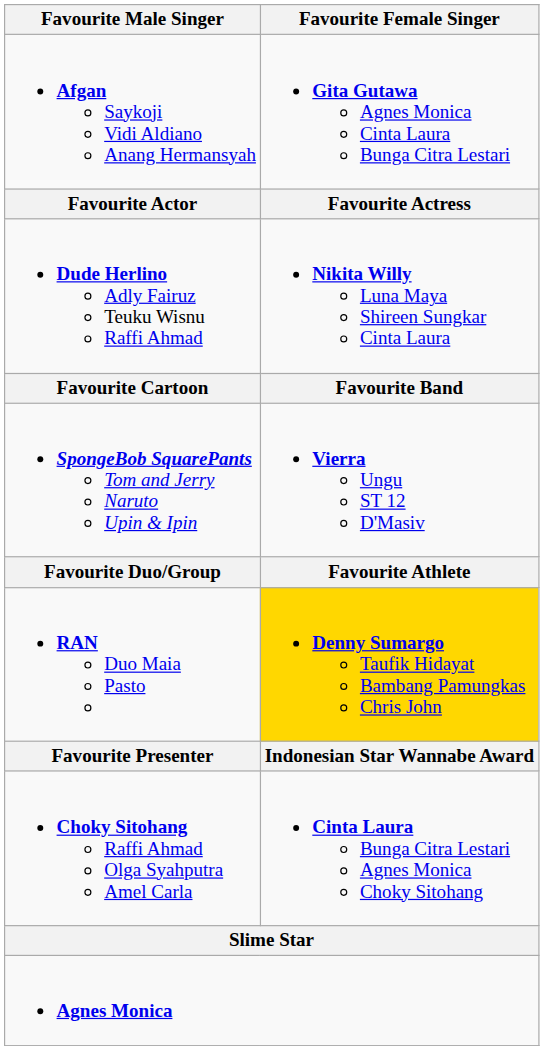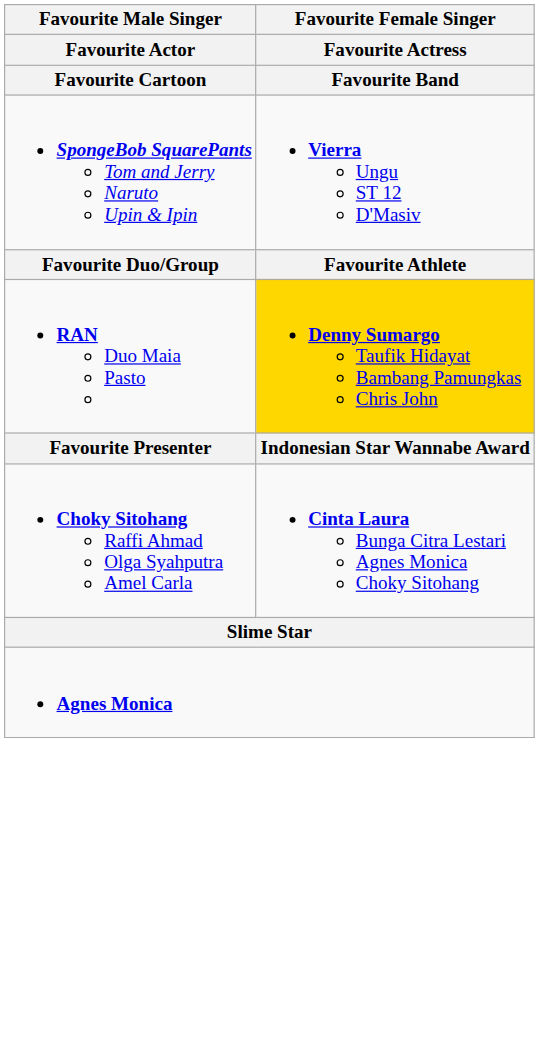- row: Afgan Saykoji Vidi Aldiano Anang Hermansyah | Gita Gutawa Agnes Monica Cinta Laura Bunga Citra Lestari
- row: Dude Herlino Adly Fairuz Teuku Wisnu Raffi Ahmad | Nikita Willy Luna Maya Shireen Sungkar Cinta Laura
